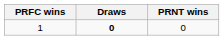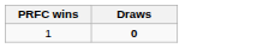- column: PRNT wins | 0
